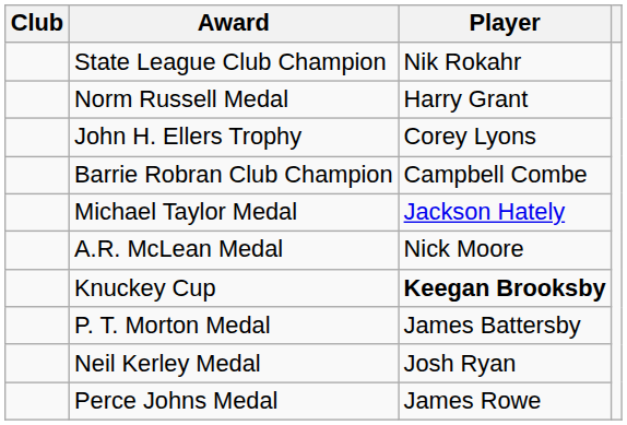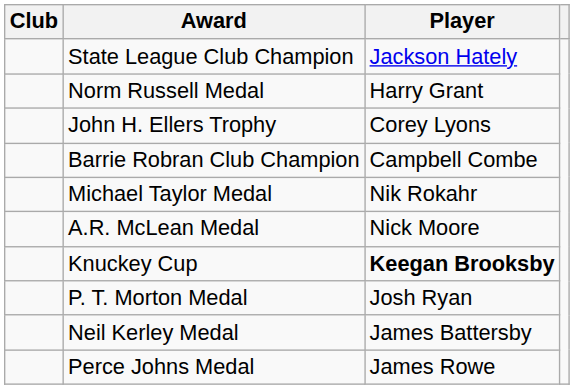State League Club Champion | Player: Nik Rokahr -> Jackson Hately
Michael Taylor Medal | Player: Jackson Hately -> Nik Rokahr
P. T. Morton Medal | Player: James Battersby -> Josh Ryan
Neil Kerley Medal | Player: Josh Ryan -> James Battersby
